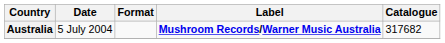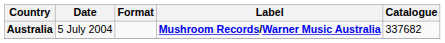Australia | Catalogue: 317682 -> 337682
